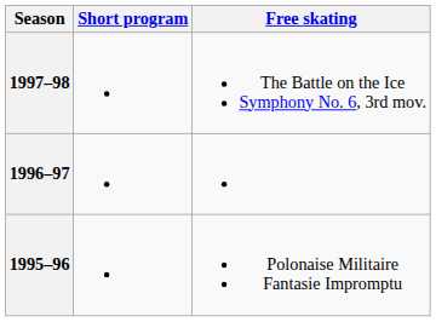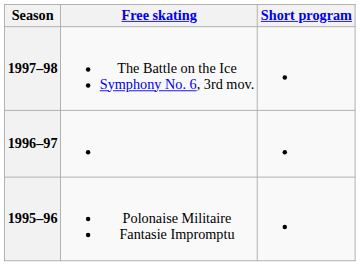columns swapped: Short program <-> Free skating
